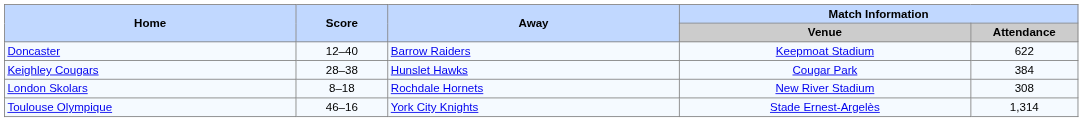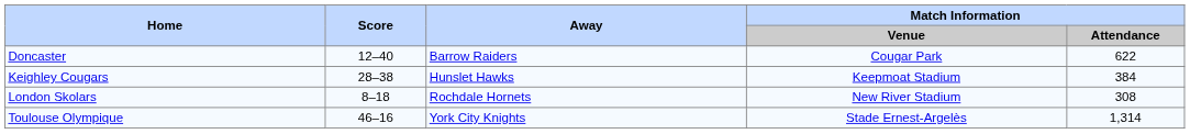Doncaster | Match Information / Venue: Keepmoat Stadium -> Cougar Park
Keighley Cougars | Match Information / Venue: Cougar Park -> Keepmoat Stadium
